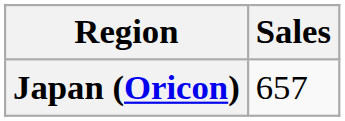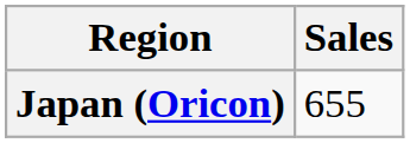Japan (Oricon) | Sales: 657 -> 655
